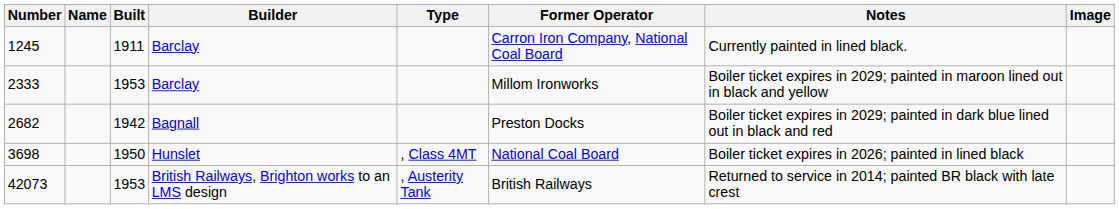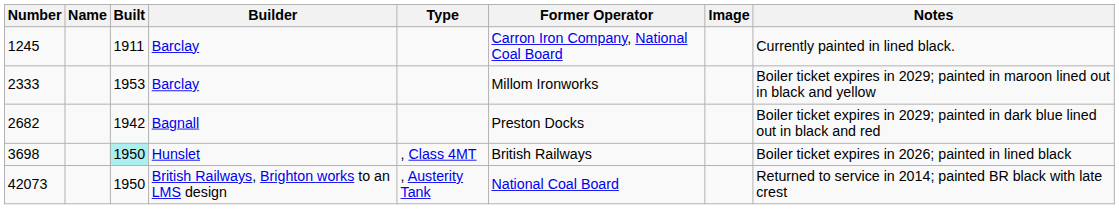columns swapped: Notes <-> Image
3698 | Built: no background -> paleturquoise background
3698 | Former Operator: National Coal Board -> British Railways
42073 | Built: 1953 -> 1950
42073 | Former Operator: British Railways -> National Coal Board
